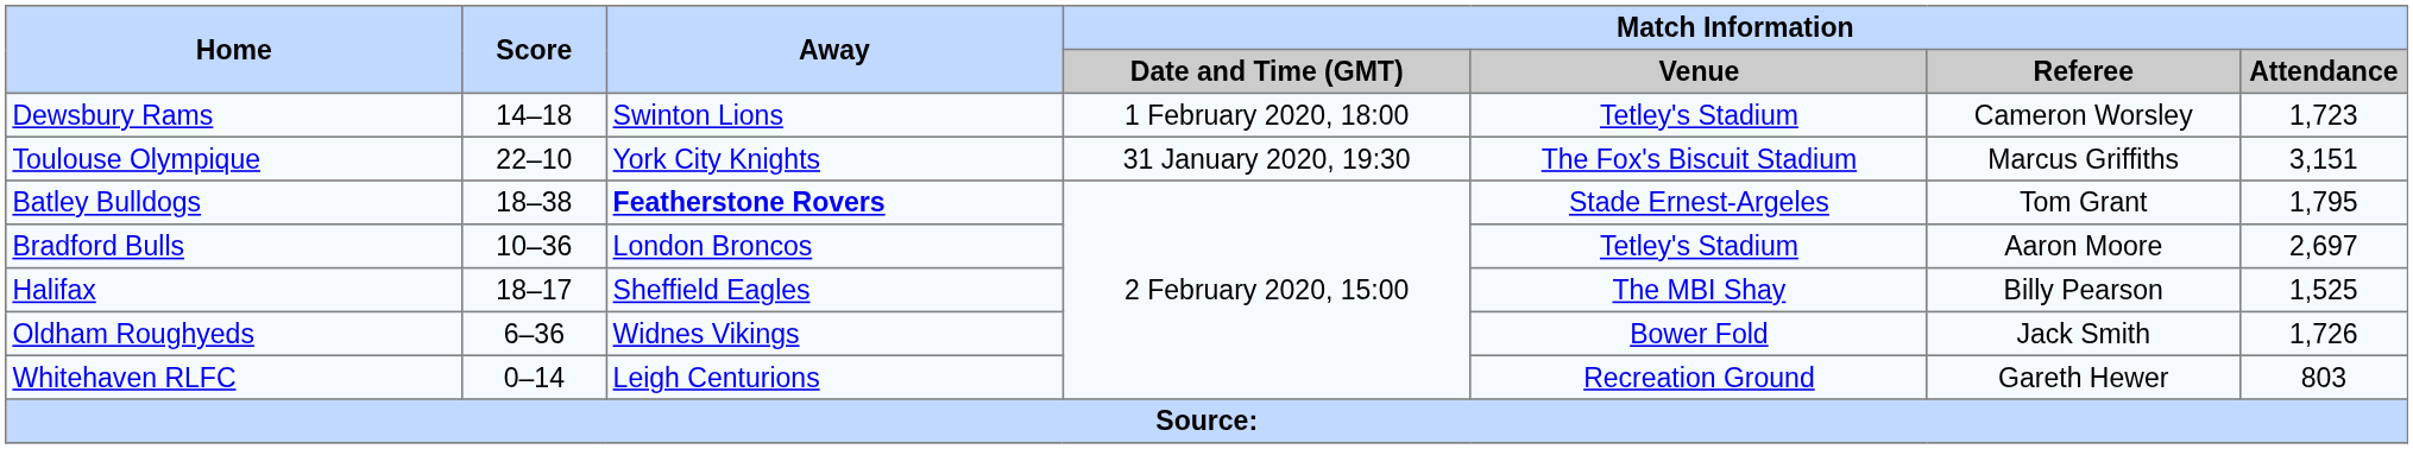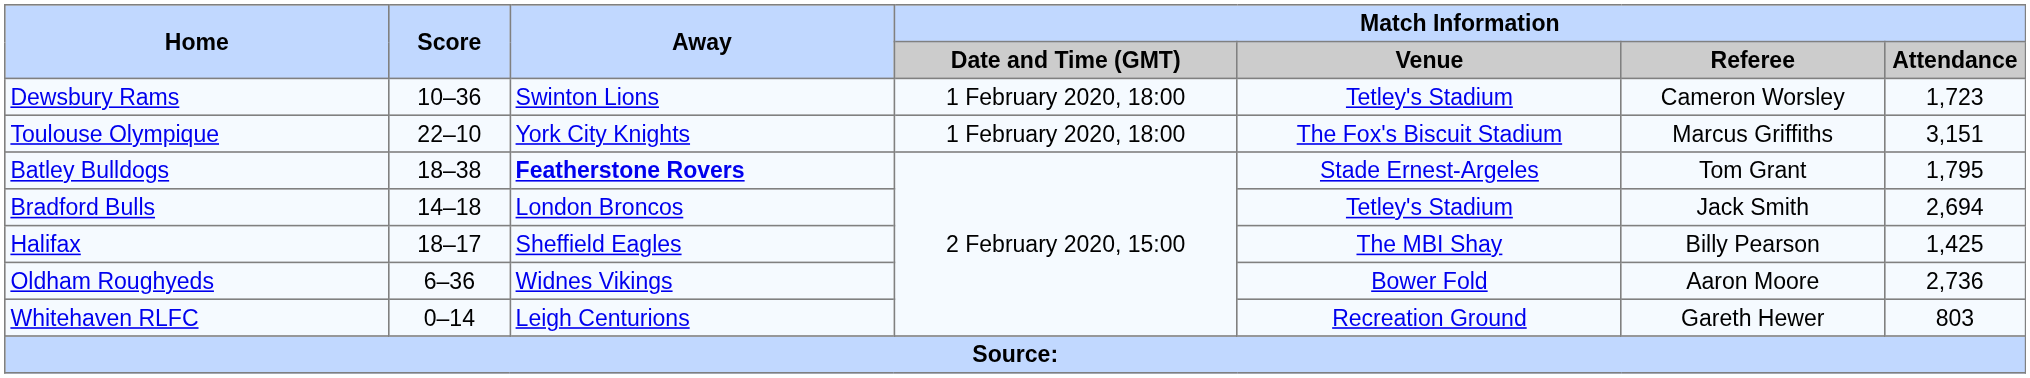Dewsbury Rams | Score: 14–18 -> 10–36
Toulouse Olympique | Match Information / Date and Time (GMT): 31 January 2020, 19:30 -> 1 February 2020, 18:00
Bradford Bulls | Score: 10–36 -> 14–18
Bradford Bulls | Match Information / Referee: Aaron Moore -> Jack Smith
Bradford Bulls | Match Information / Attendance: 2,697 -> 2,694
Halifax | Match Information / Attendance: 1,525 -> 1,425
Oldham Roughyeds | Match Information / Referee: Jack Smith -> Aaron Moore
Oldham Roughyeds | Match Information / Attendance: 1,726 -> 2,736
